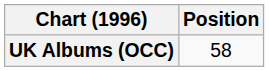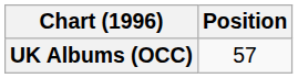UK Albums (OCC) | Position: 58 -> 57
